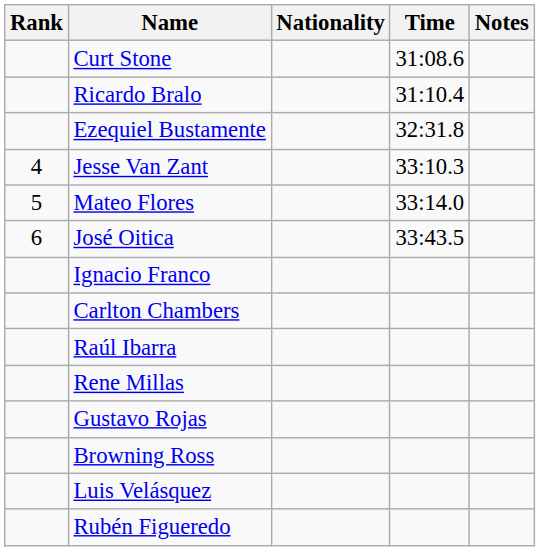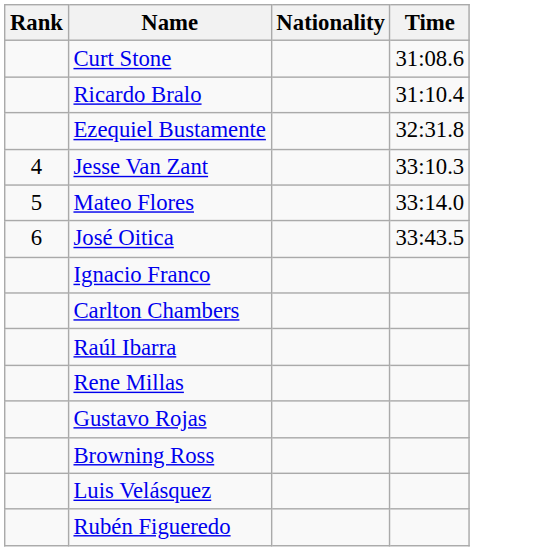- column: Notes
